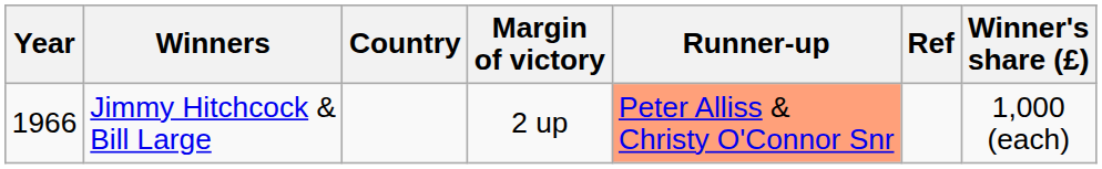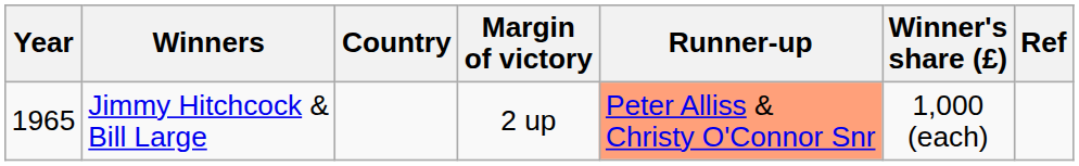columns swapped: Winner's share (£) <-> Ref
Jimmy Hitchcock & Bill Large | Year: 1966 -> 1965
